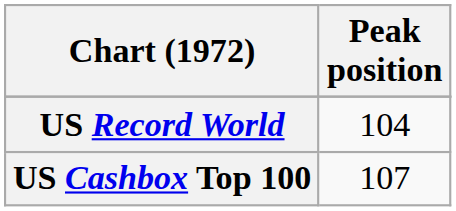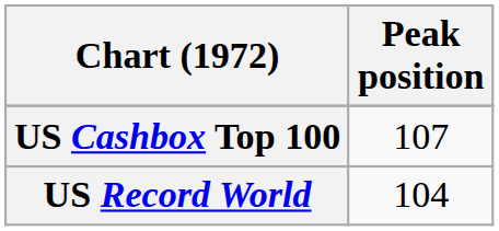rows swapped: US Cashbox Top 100 <-> US Record World
